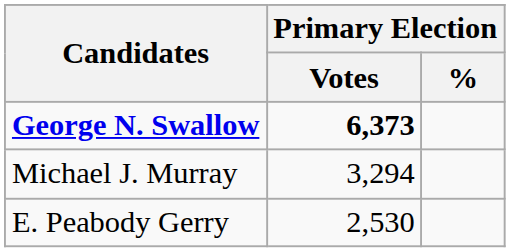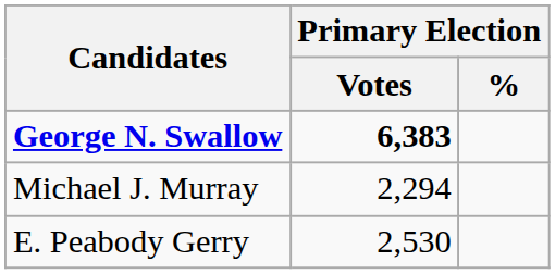George N. Swallow | Primary Election / Votes: 6,373 -> 6,383
Michael J. Murray | Primary Election / Votes: 3,294 -> 2,294
